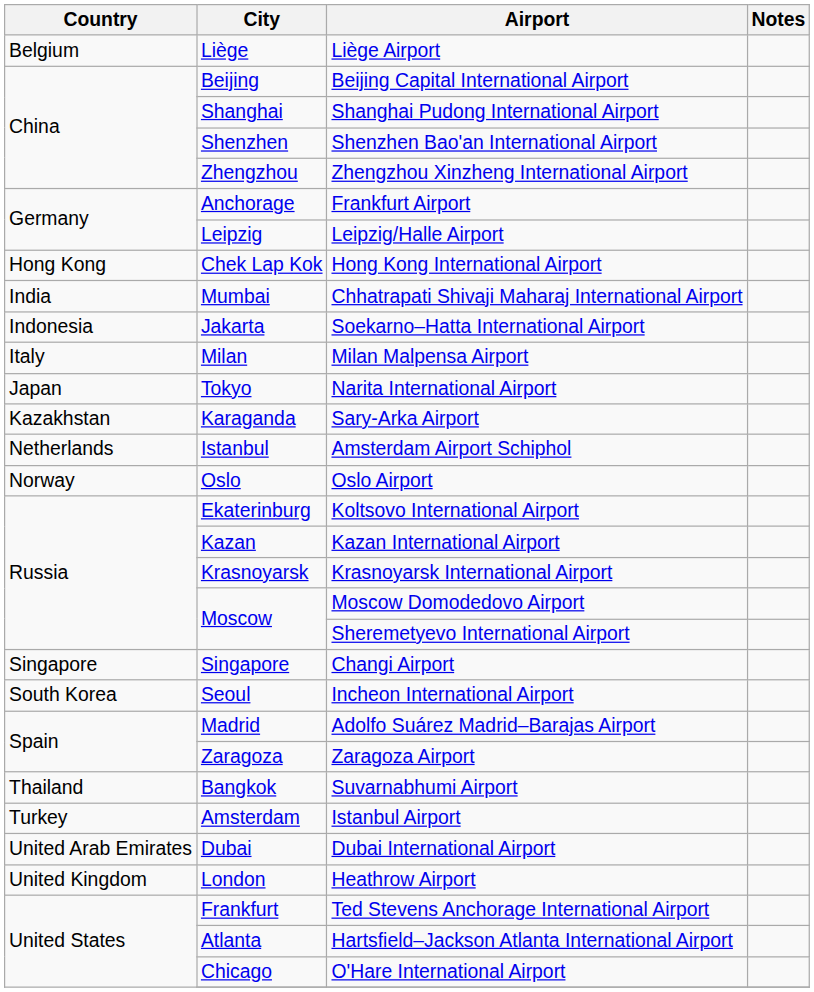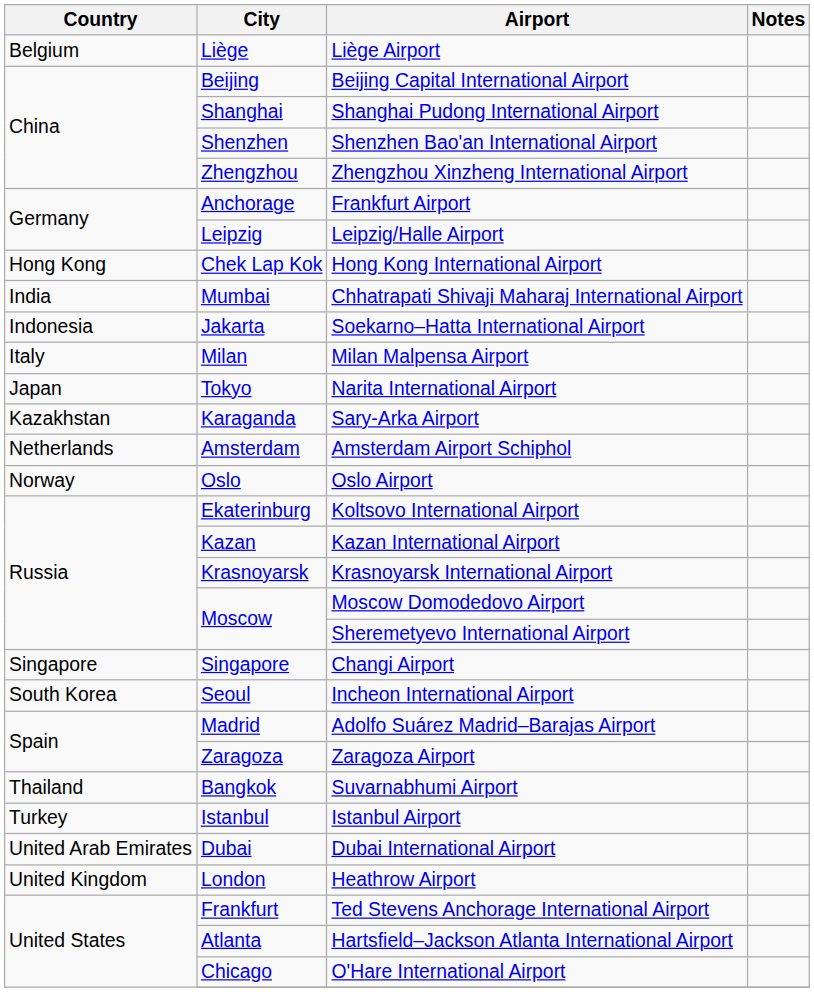Amsterdam Airport Schiphol | City: Istanbul -> Amsterdam
Istanbul Airport | City: Amsterdam -> Istanbul
